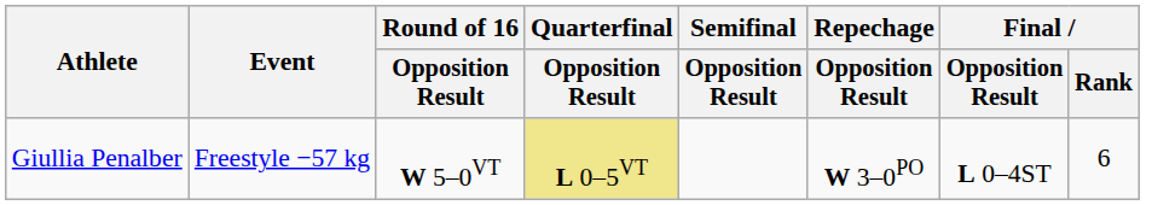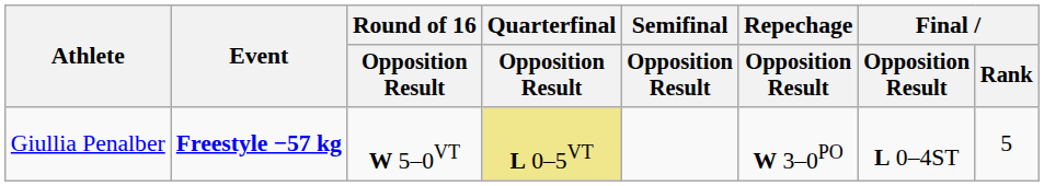Giullia Penalber | Event: normal -> bold
Giullia Penalber | Final / Rank: 6 -> 5
